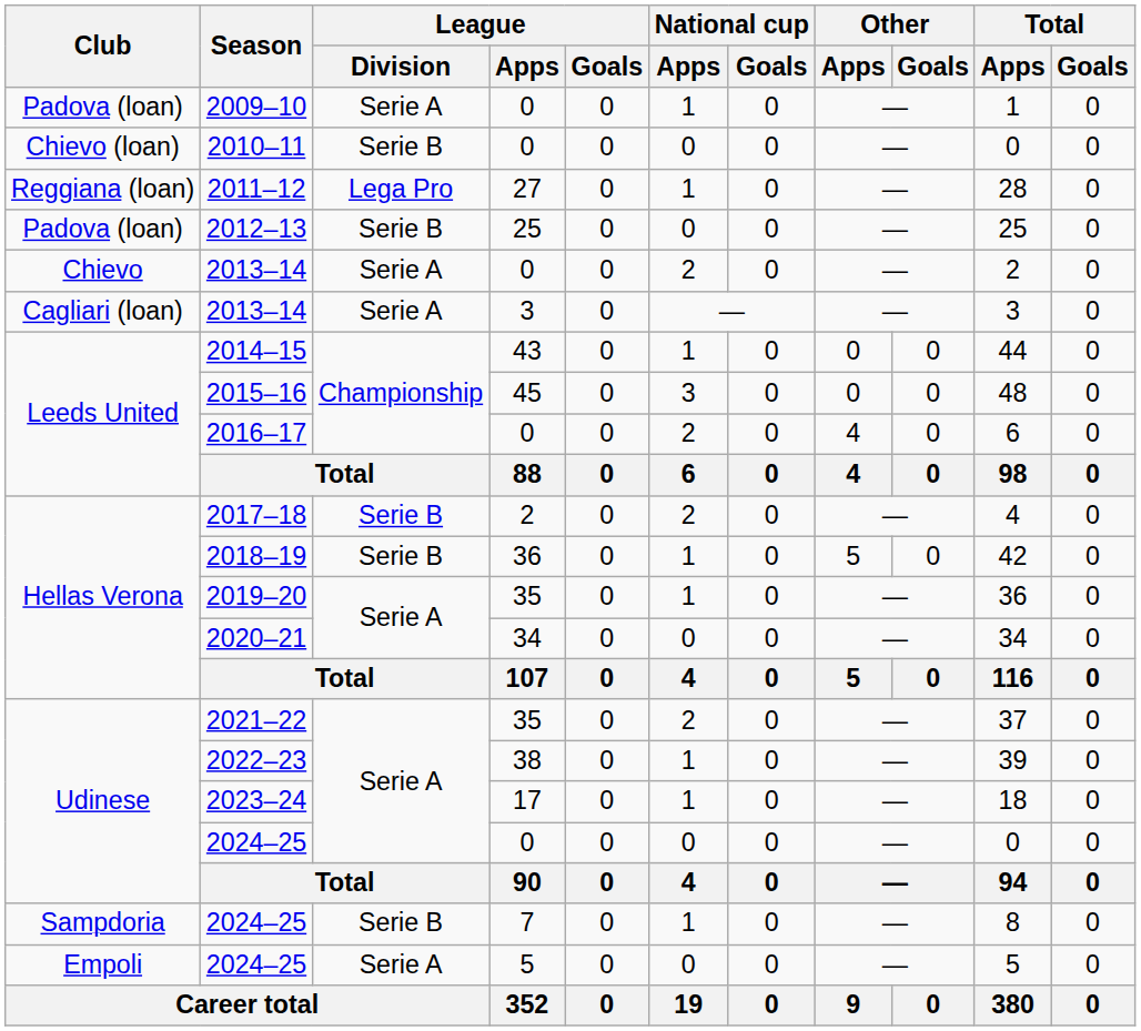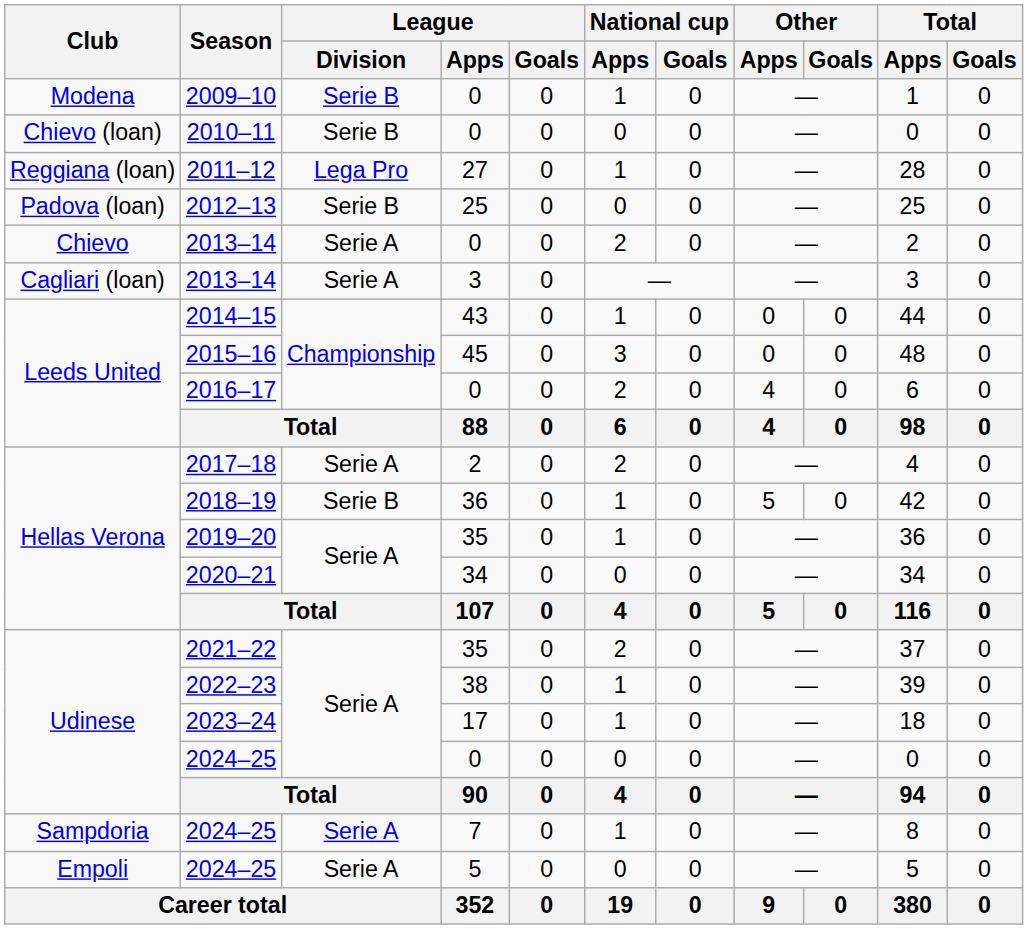2009–10 | Club: Padova (loan) -> Modena
2009–10 | League / Division: Serie A -> Serie B
2017–18 | League / Division: Serie B -> Serie A
2024–25 / 7 | League / Division: Serie B -> Serie A
